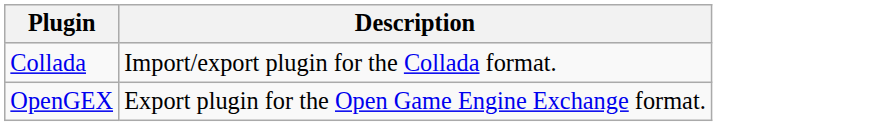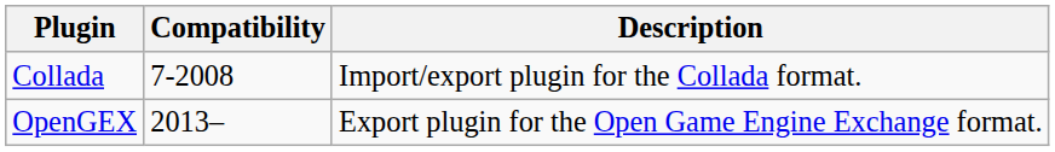+ column: Compatibility | 7-2008 | 2013–
